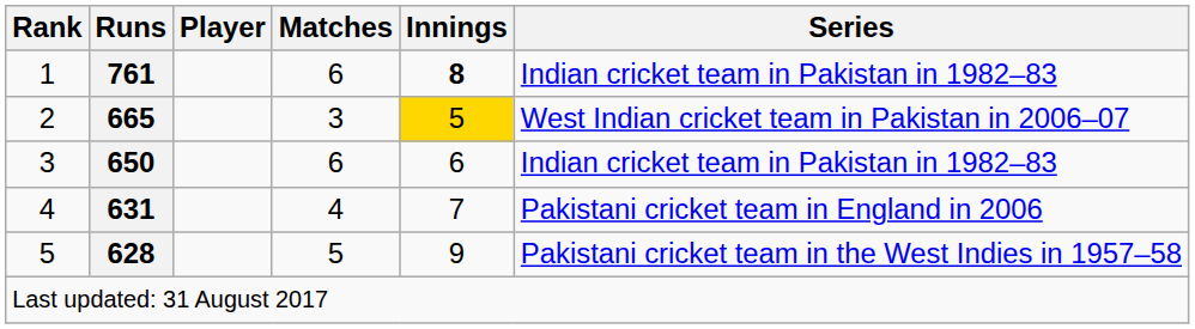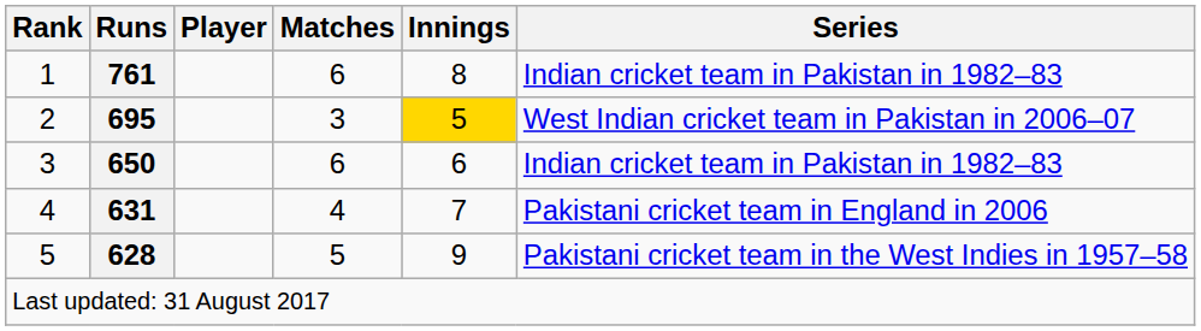1 | Innings: bold -> normal
2 | Runs: 665 -> 695
